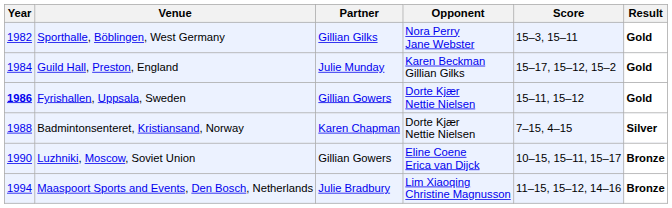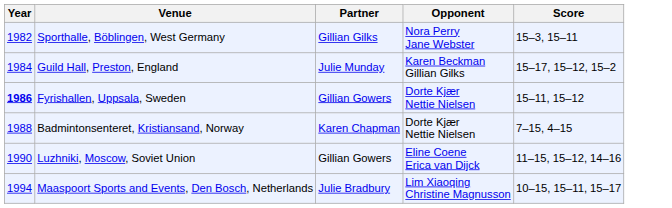- column: Result | Gold | Gold | Gold | Silver | Bronze | Bronze
Luzhniki, Moscow, Soviet Union | Score: 10–15, 15–11, 15–17 -> 11–15, 15–12, 14–16
Maaspoort Sports and Events, Den Bosch, Netherlands | Score: 11–15, 15–12, 14–16 -> 10–15, 15–11, 15–17
